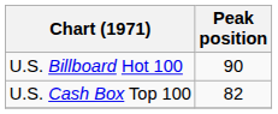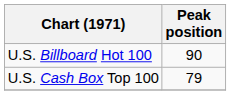U.S. Cash Box Top 100 | Peak position: 82 -> 79
